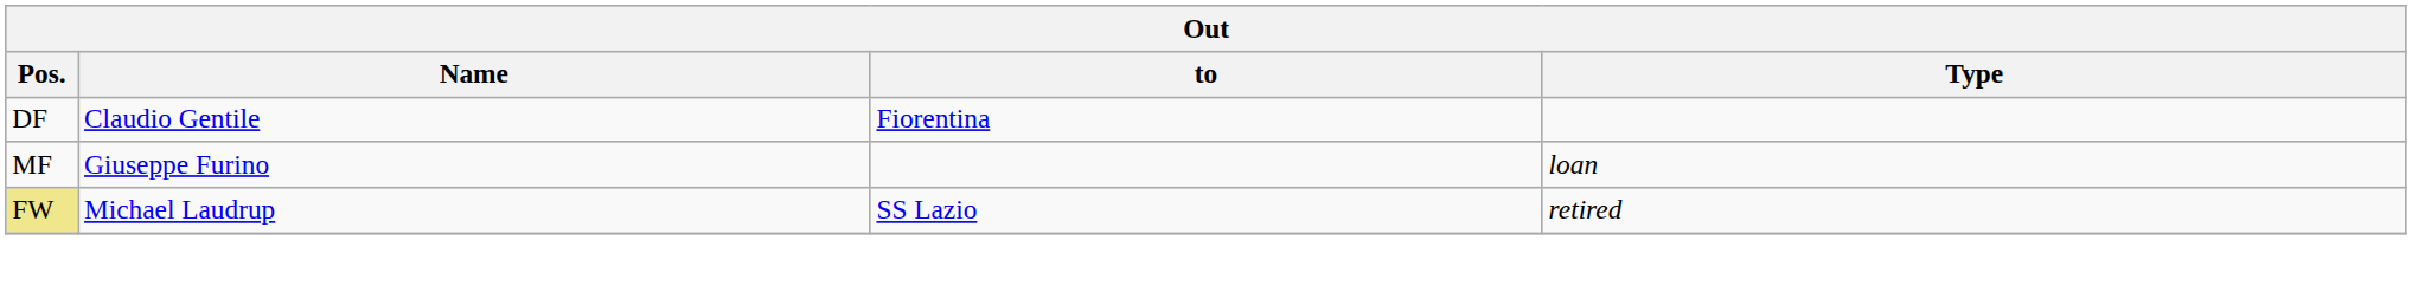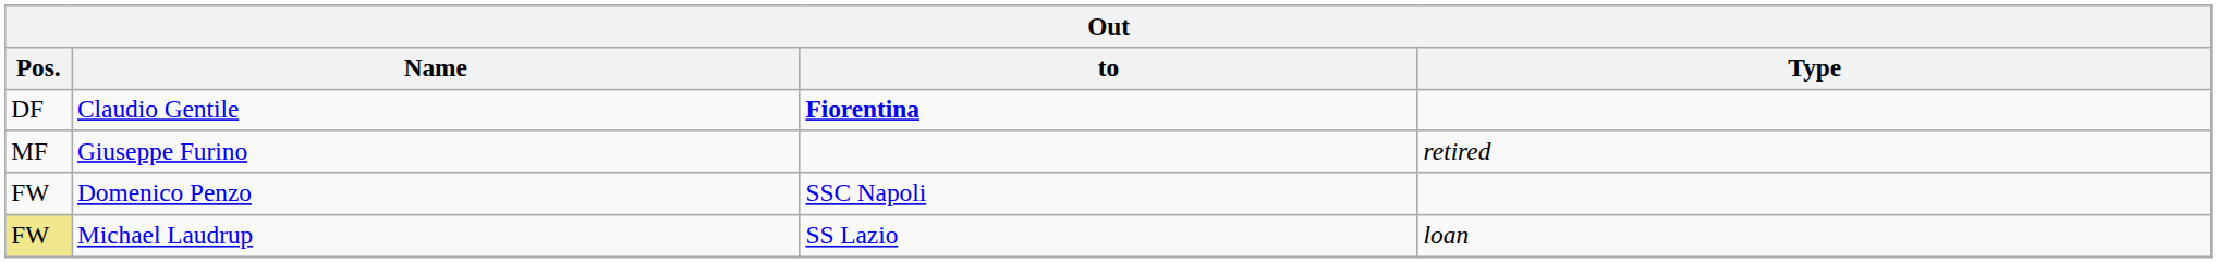Claudio Gentile | to: normal -> bold
Giuseppe Furino | Type: loan -> retired
+ row: FW | Domenico Penzo | SSC Napoli
Michael Laudrup | Type: retired -> loan
